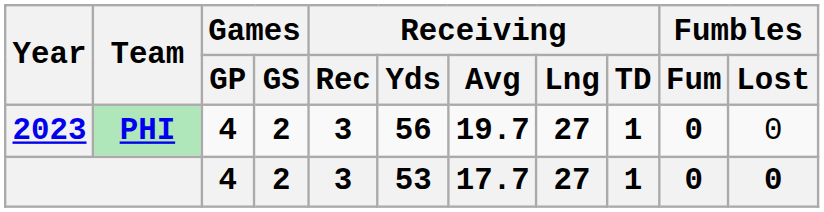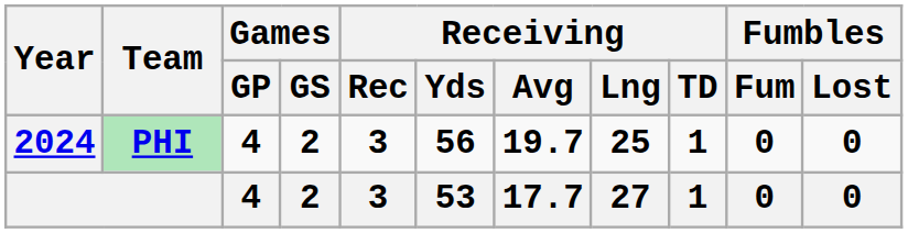PHI | Year: 2023 -> 2024
PHI | Receiving / Lng: 27 -> 25
PHI | Fumbles / Lost: normal -> bold
